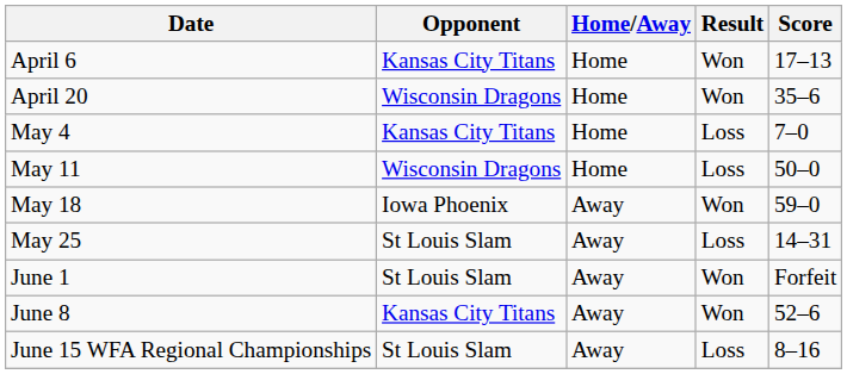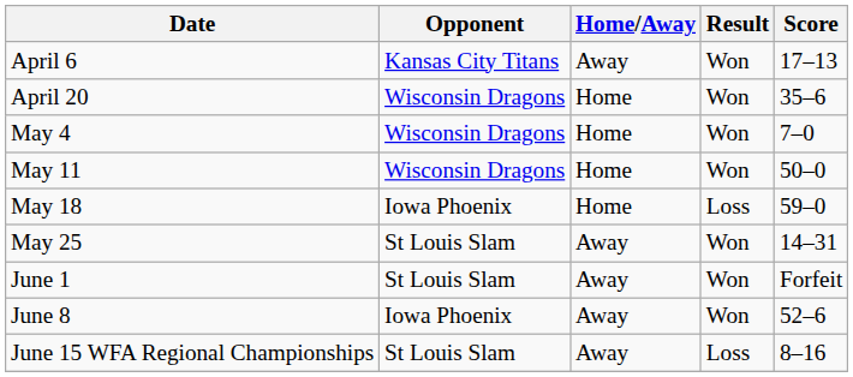April 6 | Home/Away: Home -> Away
May 4 | Opponent: Kansas City Titans -> Wisconsin Dragons
May 4 | Result: Loss -> Won
May 11 | Result: Loss -> Won
May 18 | Home/Away: Away -> Home
May 18 | Result: Won -> Loss
May 25 | Result: Loss -> Won
June 8 | Opponent: Kansas City Titans -> Iowa Phoenix
